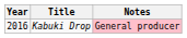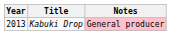Kabuki Drop | Year: 2016 -> 2013
